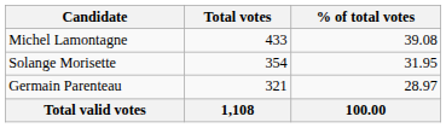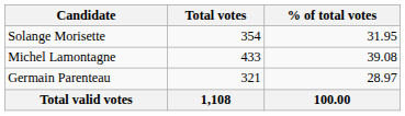rows swapped: Michel Lamontagne <-> Solange Morisette
